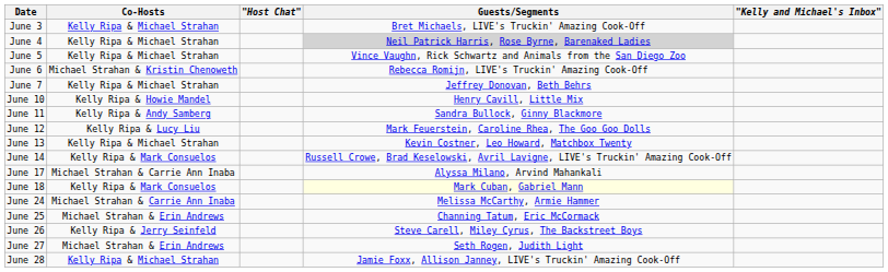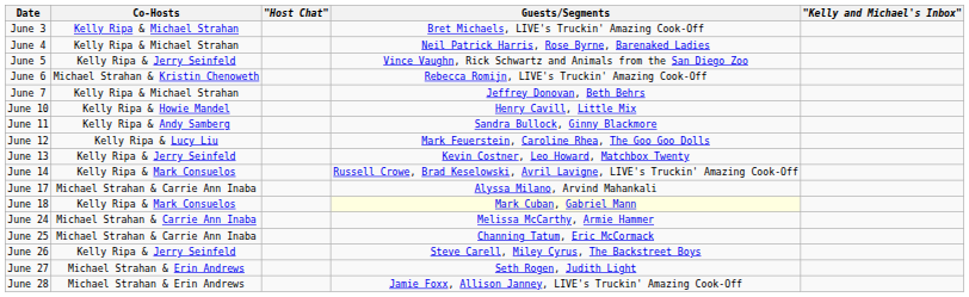June 4 | Guests/Segments: lightgrey background -> no background
June 5 | Co-Hosts: Kelly Ripa & Michael Strahan -> Kelly Ripa & Jerry Seinfeld
June 13 | Co-Hosts: Kelly Ripa & Michael Strahan -> Kelly Ripa & Jerry Seinfeld
June 25 | Co-Hosts: Michael Strahan & Erin Andrews -> Michael Strahan & Carrie Ann Inaba
June 28 | Co-Hosts: Kelly Ripa & Michael Strahan -> Michael Strahan & Erin Andrews
